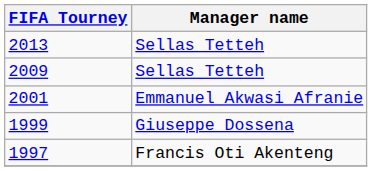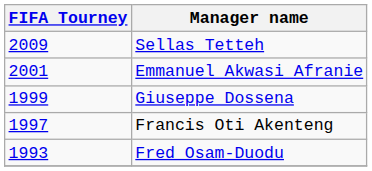- row: 2013 | Sellas Tetteh
+ row: 1993 | Fred Osam-Duodu
